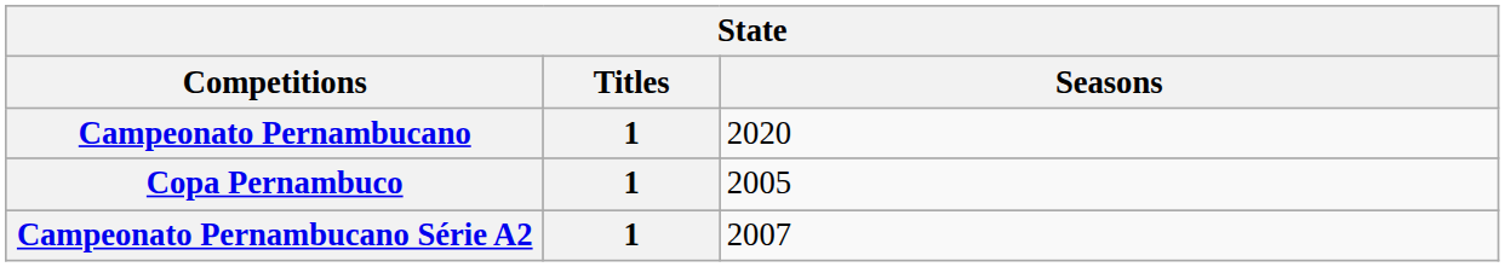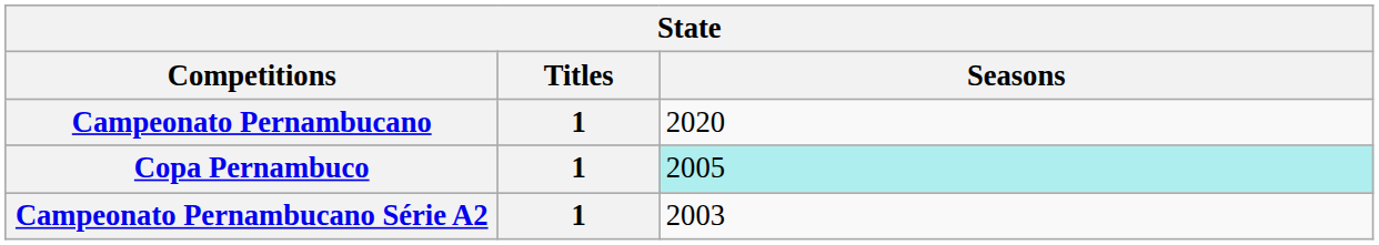Copa Pernambuco | Seasons: no background -> paleturquoise background
Campeonato Pernambucano Série A2 | Seasons: 2007 -> 2003
